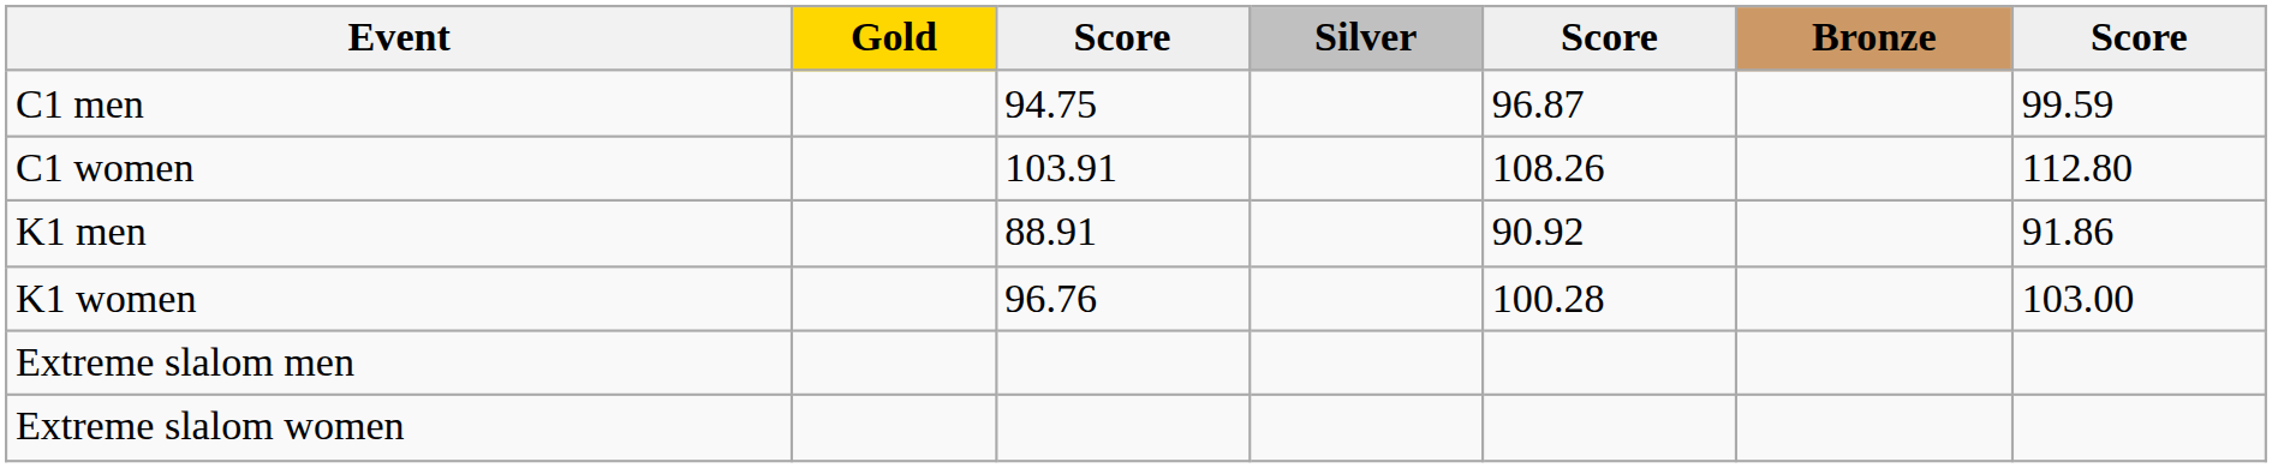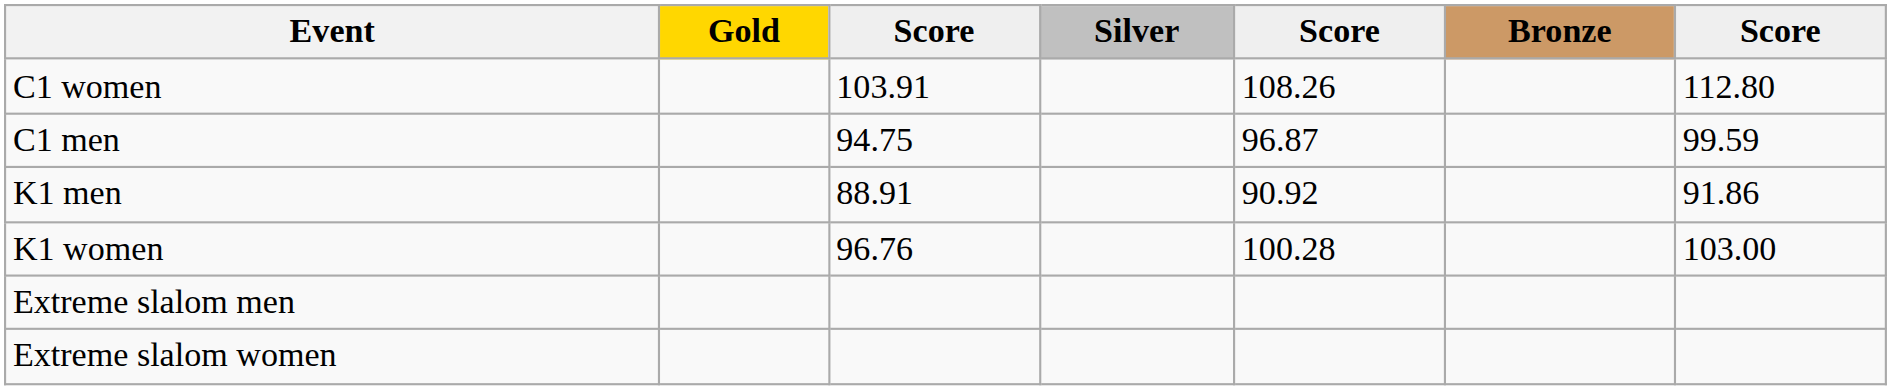rows swapped: C1 men <-> C1 women
